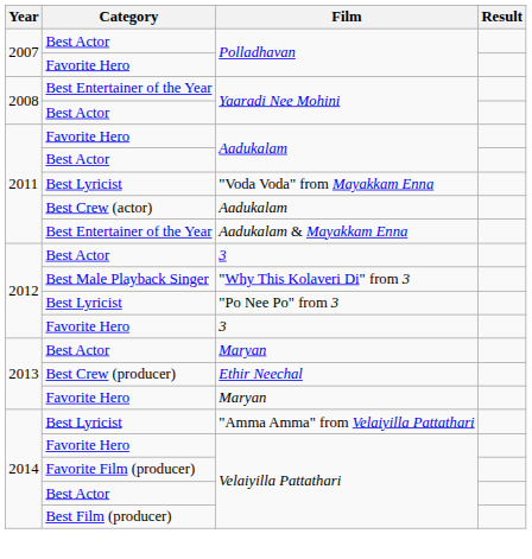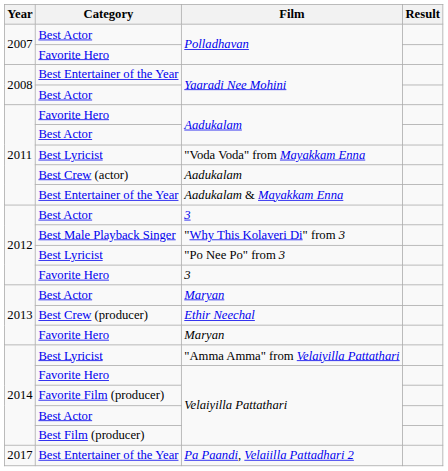+ row: 2017 | Best Entertainer of the Year | Pa Paandi, Velaiilla Pattadhari 2
